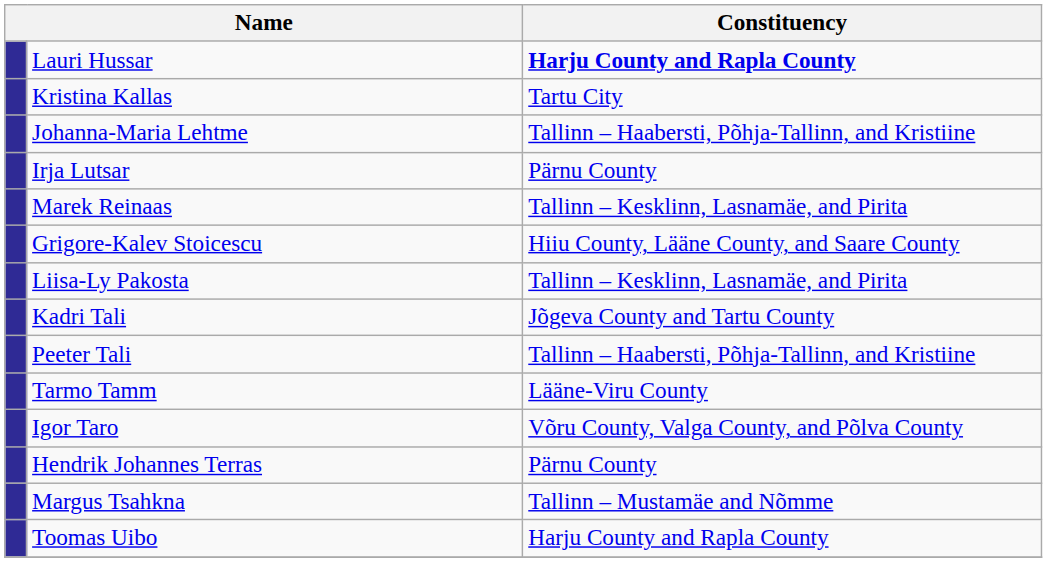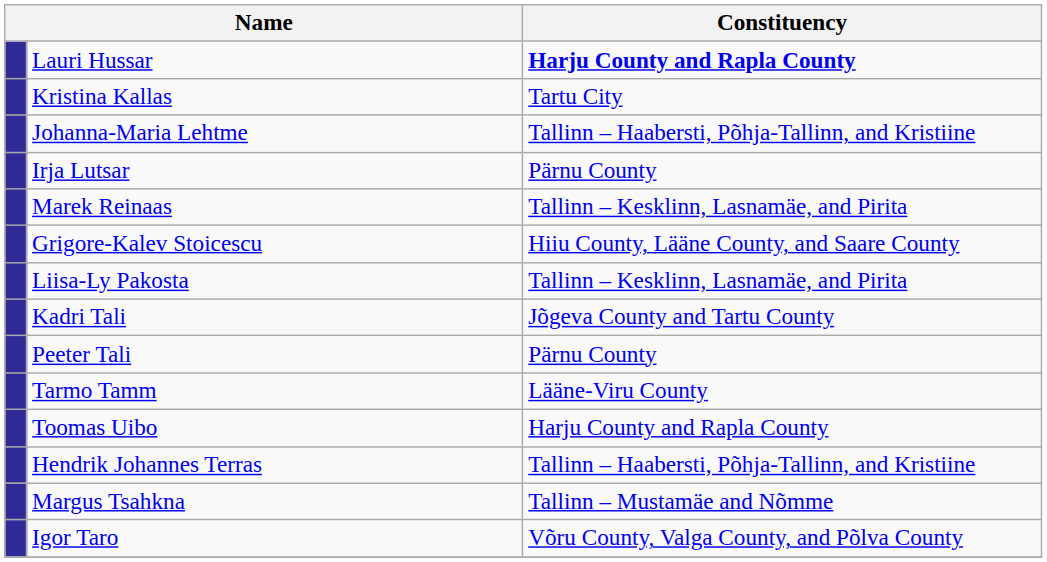Peeter Tali | Constituency: Tallinn – Haabersti, Põhja-Tallinn, and Kristiine -> Pärnu County
rows swapped: Igor Taro <-> Toomas Uibo
Hendrik Johannes Terras | Constituency: Pärnu County -> Tallinn – Haabersti, Põhja-Tallinn, and Kristiine
